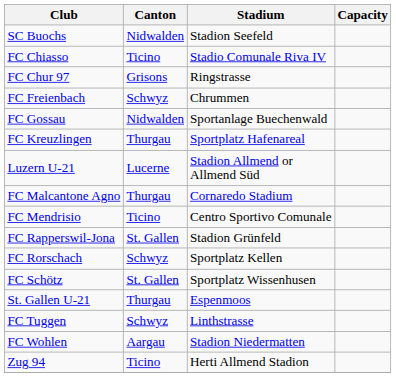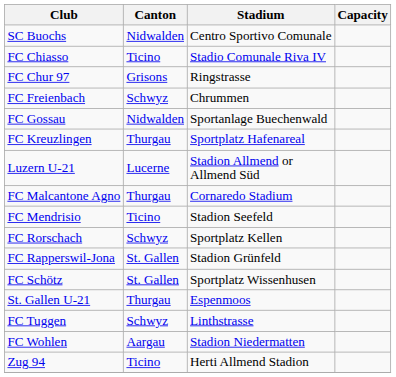SC Buochs | Stadium: Stadion Seefeld -> Centro Sportivo Comunale
FC Mendrisio | Stadium: Centro Sportivo Comunale -> Stadion Seefeld
rows swapped: FC Rapperswil-Jona <-> FC Rorschach
